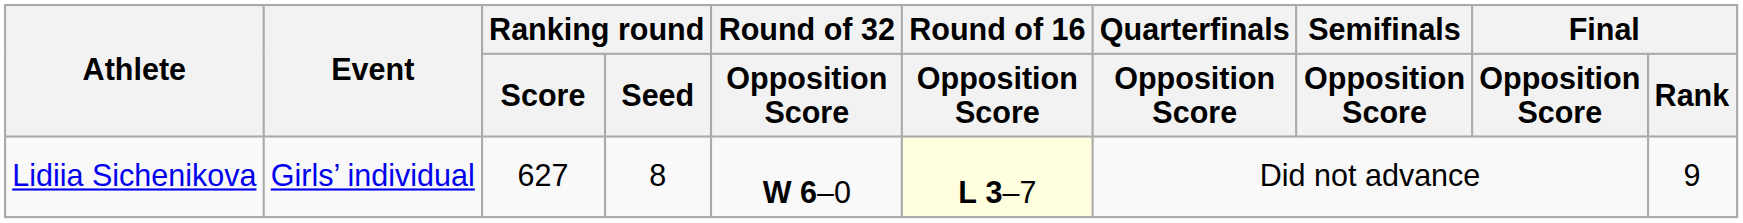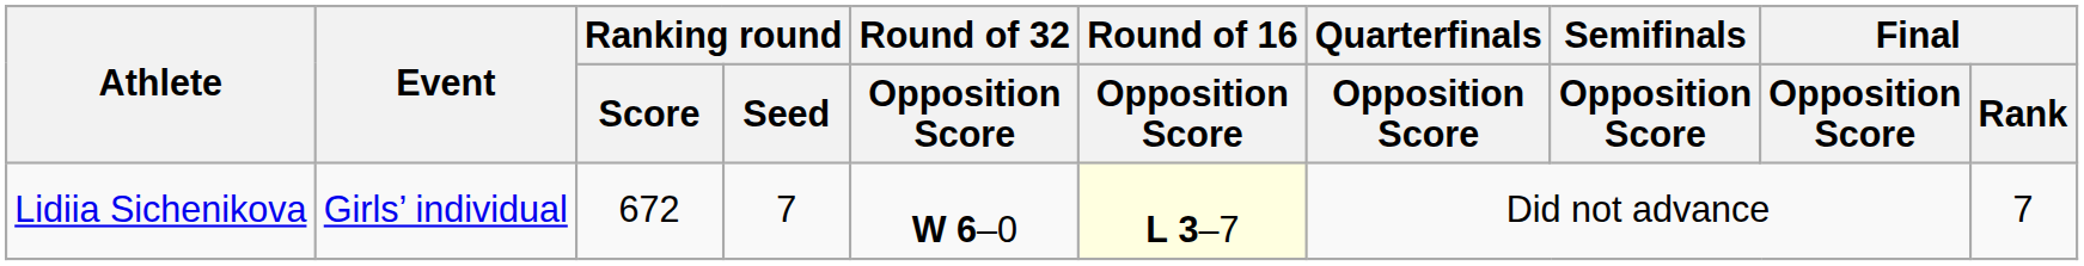Lidiia Sichenikova | Ranking round / Score: 627 -> 672
Lidiia Sichenikova | Ranking round / Seed: 8 -> 7
Lidiia Sichenikova | Final / Rank: 9 -> 7
